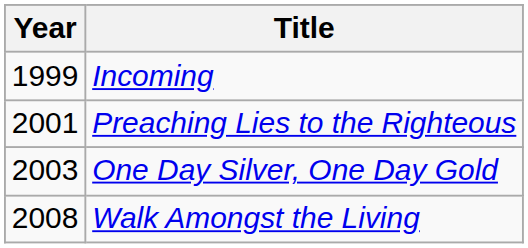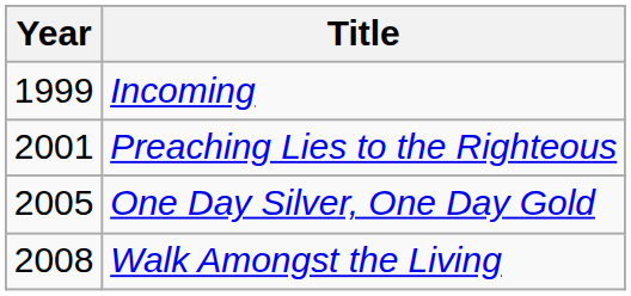One Day Silver, One Day Gold | Year: 2003 -> 2005
